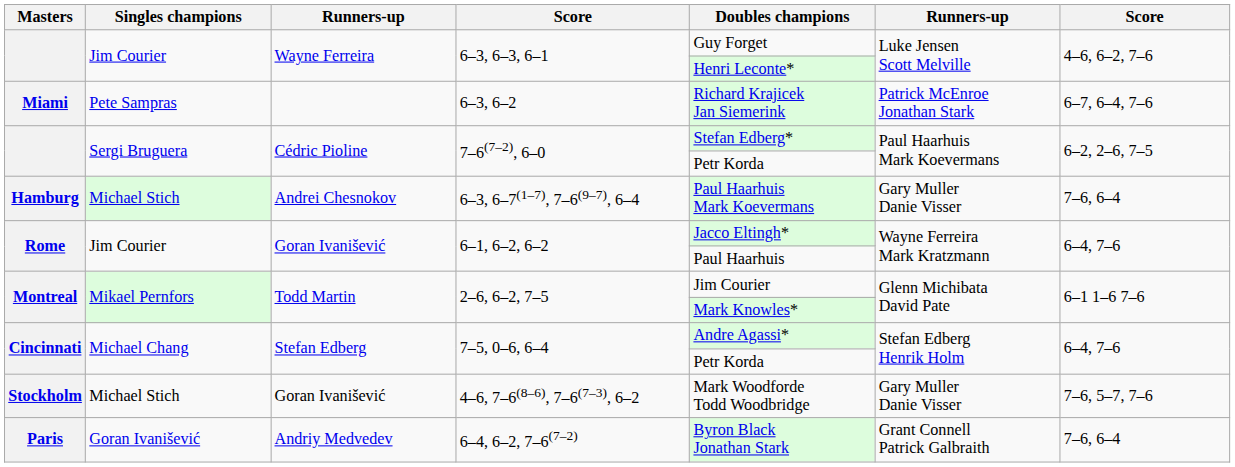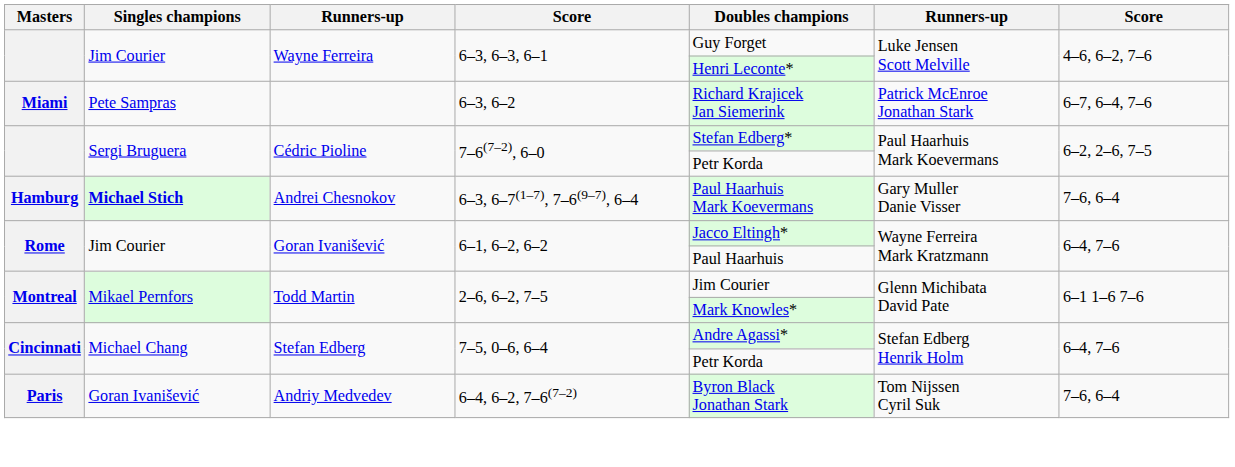6–3, 6–7(1–7), 7–6(9–7), 6–4 | Singles champions: normal -> bold
- row: Stockholm | Michael Stich | Goran Ivanišević | 4–6, 7–6(8–6), 7–6(7–3), 6–2 | Mark Woodforde Todd Woodbridge | Gary Muller Danie Visser | 7–6, 5–7, 7–6
6–4, 6–2, 7–6(7–2) | column 6: Grant Connell Patrick Galbraith -> Tom Nijssen Cyril Suk
